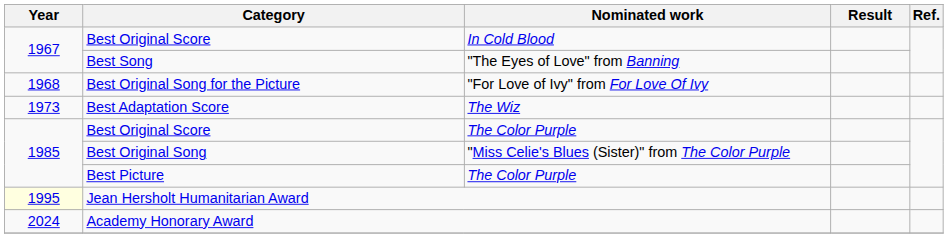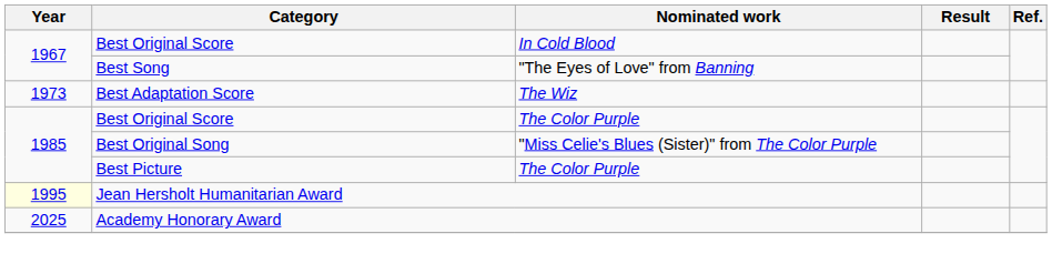- row: 1968 | Best Original Song for the Picture | "For Love of Ivy" from For Love Of Ivy
Academy Honorary Award | Year: 2024 -> 2025
